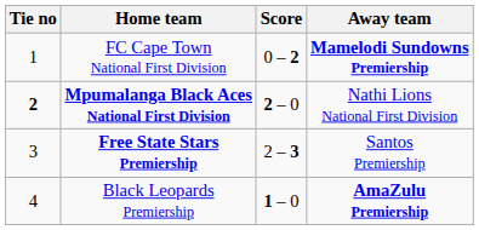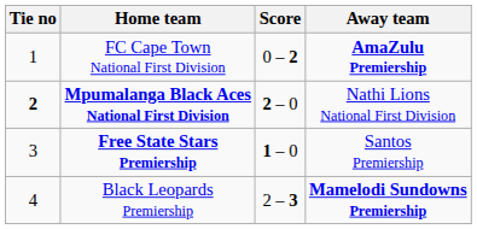FC Cape Town National First Division | Away team: Mamelodi Sundowns Premiership -> AmaZulu Premiership
Free State Stars Premiership | Score: 2 – 3 -> 1 – 0
Black Leopards Premiership | Score: 1 – 0 -> 2 – 3
Black Leopards Premiership | Away team: AmaZulu Premiership -> Mamelodi Sundowns Premiership
